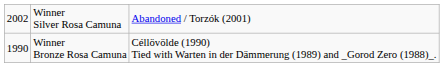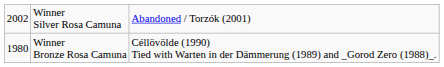Winner Bronze Rosa Camuna | column 1: 1990 -> 1980
